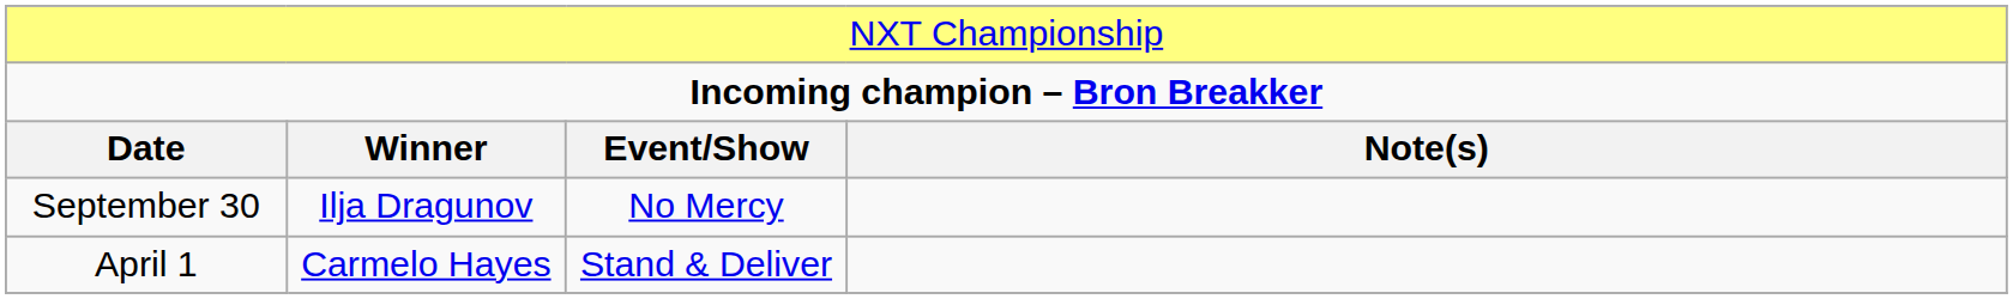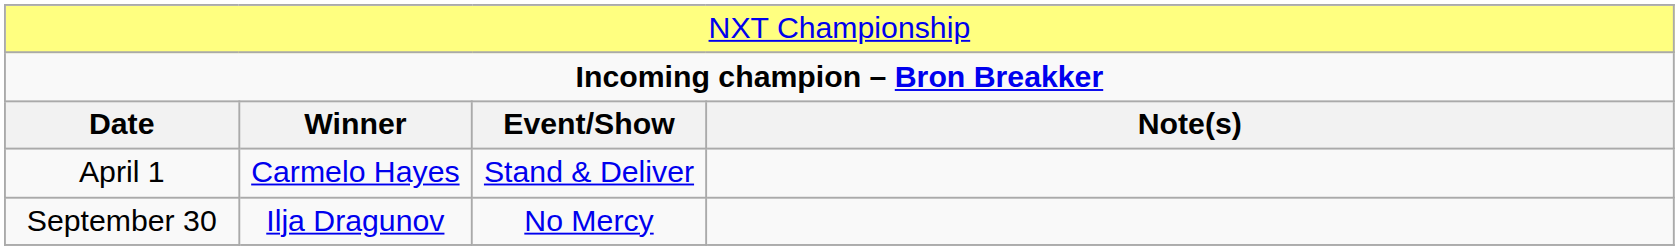rows swapped: April 1 <-> September 30
